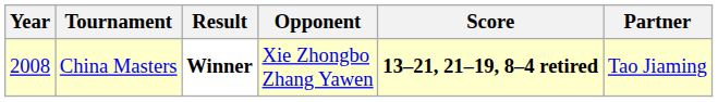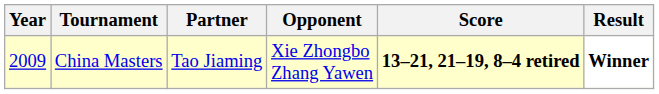columns swapped: Partner <-> Result
China Masters | Year: 2008 -> 2009
